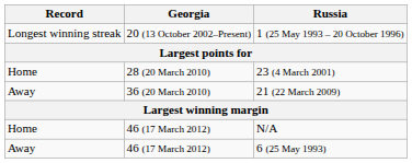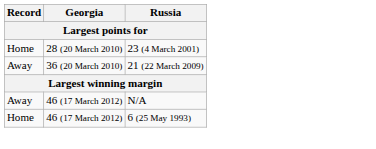- row: Longest winning streak | 20 (13 October 2002–Present) | 1 (25 May 1993 – 20 October 1996)
N/A | Record: Home -> Away
6 (25 May 1993) | Record: Away -> Home
